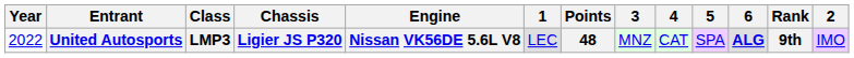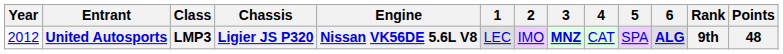columns swapped: 2 <-> Points
United Autosports | Year: 2022 -> 2012
United Autosports | 3: normal -> bold
